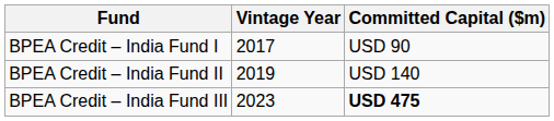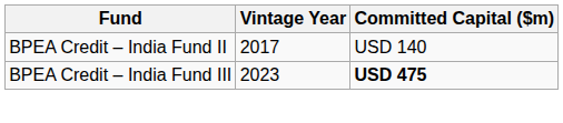- row: BPEA Credit – India Fund I | 2017 | USD 90
BPEA Credit – India Fund II | Vintage Year: 2019 -> 2017
